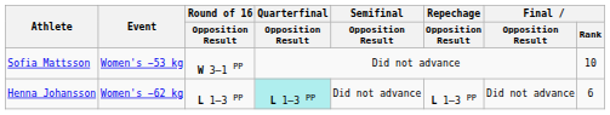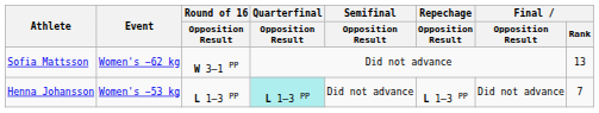Sofia Mattsson | Event: Women's −53 kg -> Women's −62 kg
Sofia Mattsson | Final / Rank: 10 -> 13
Henna Johansson | Event: Women's −62 kg -> Women's −53 kg
Henna Johansson | Final / Rank: 6 -> 7
